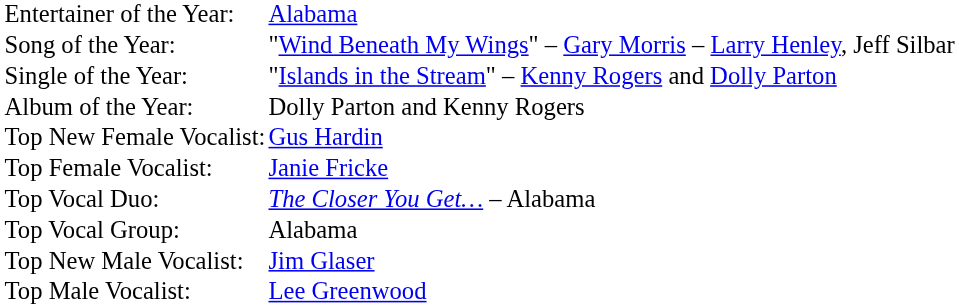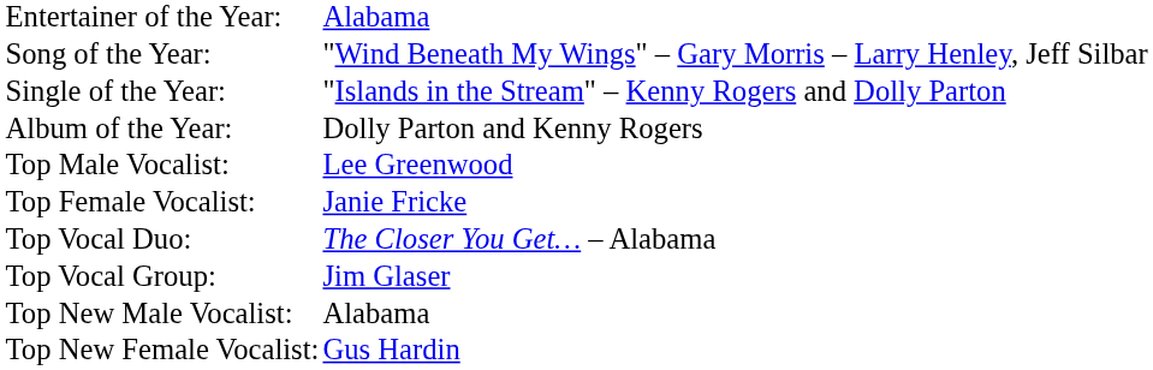rows swapped: Top Male Vocalist: <-> Top New Female Vocalist:
Top Vocal Group: | column 2: Alabama -> Jim Glaser
Top New Male Vocalist: | column 2: Jim Glaser -> Alabama
